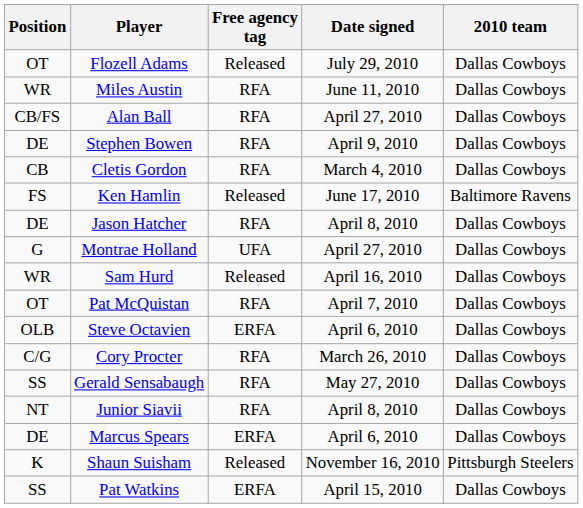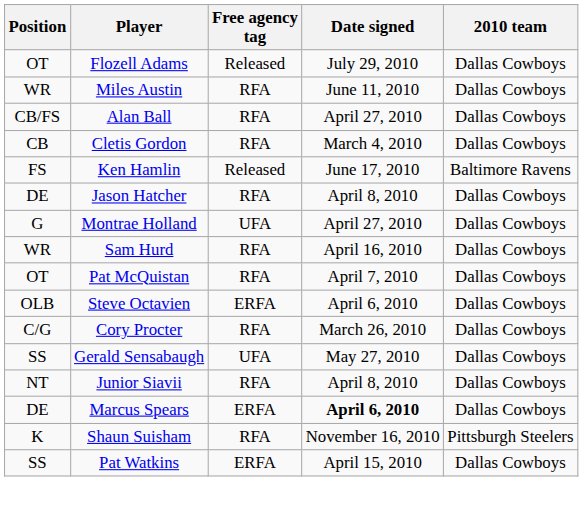- row: DE | Stephen Bowen | RFA | April 9, 2010 | Dallas Cowboys
Sam Hurd | Free agency tag: Released -> RFA
Gerald Sensabaugh | Free agency tag: RFA -> UFA
Marcus Spears | Date signed: normal -> bold
Shaun Suisham | Free agency tag: Released -> RFA
